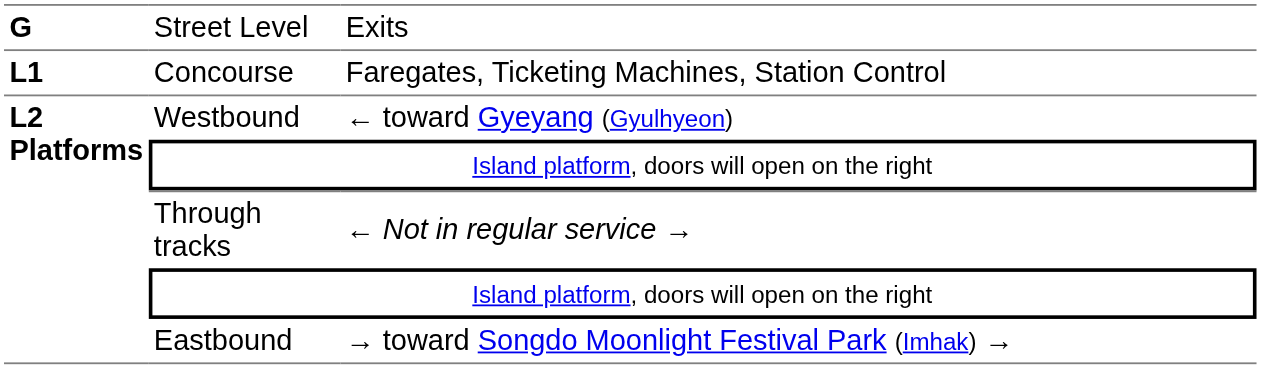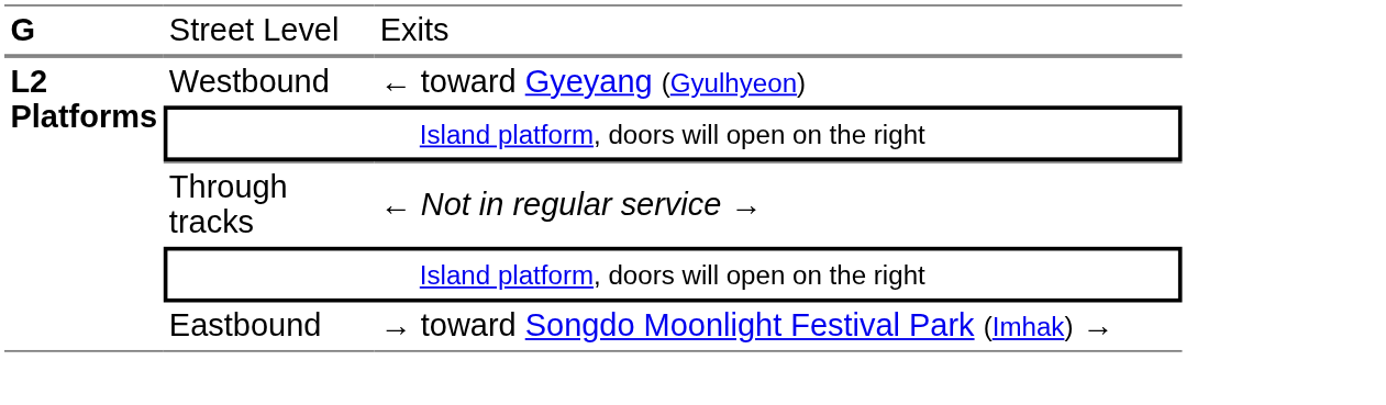- row: L1 | Concourse | Faregates, Ticketing Machines, Station Control
